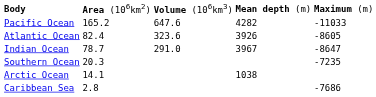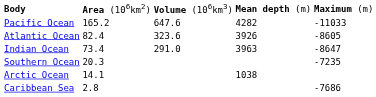Indian Ocean | column 2: 78.7 -> 73.4
Indian Ocean | column 4: 3967 -> 3963
